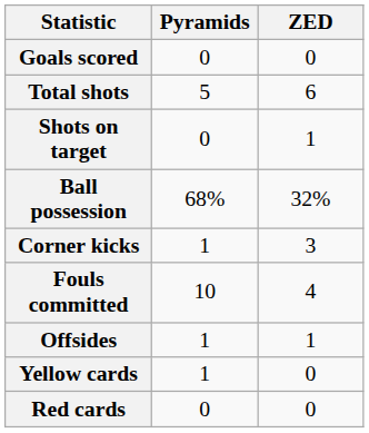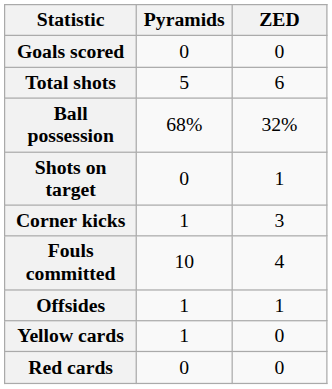rows swapped: Shots on target <-> Ball possession
